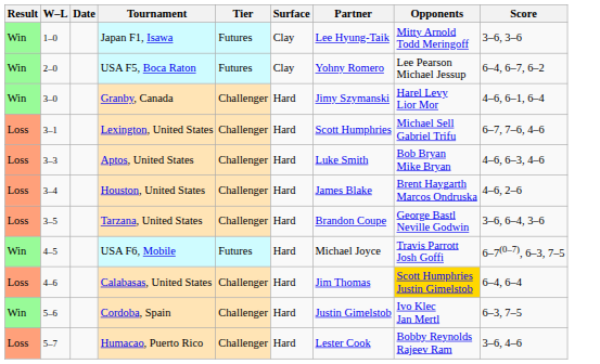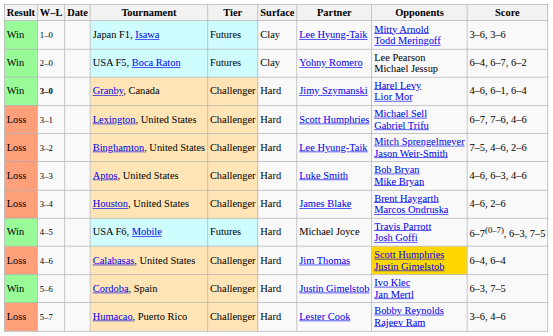Granby, Canada | W–L: normal -> bold
+ row: Loss | 3–2 | Binghamton, United States | Challenger | Hard | Lee Hyung-Taik | Mitch Sprengelmeyer Jason Weir-Smith | 7–5, 4–6, 2–6
- row: Loss | 3–5 | Tarzana, United States | Challenger | Hard | Brandon Coupe | George Bastl Neville Godwin | 3–6, 6–4, 3–6
